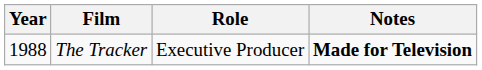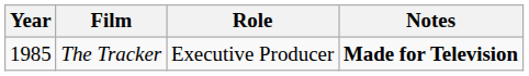The Tracker | Year: 1988 -> 1985
